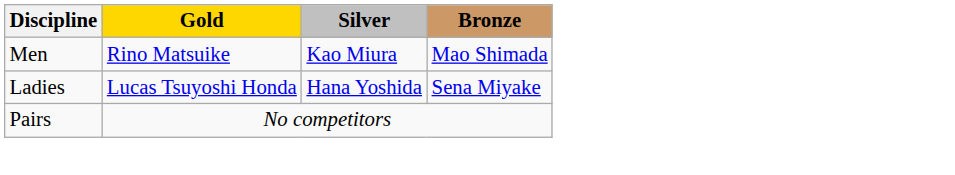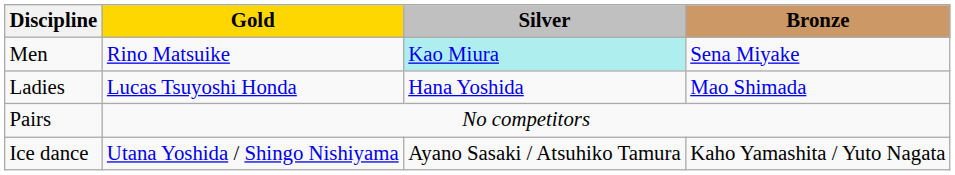Men | Silver: no background -> paleturquoise background
Men | Bronze: Mao Shimada -> Sena Miyake
Ladies | Bronze: Sena Miyake -> Mao Shimada
+ row: Ice dance | Utana Yoshida / Shingo Nishiyama | Ayano Sasaki / Atsuhiko Tamura | Kaho Yamashita / Yuto Nagata
